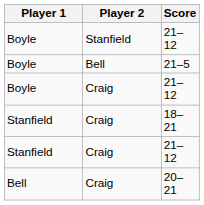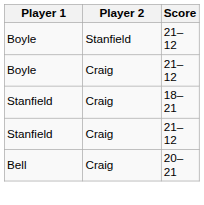- row: Boyle | Bell | 21–5
